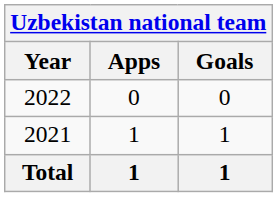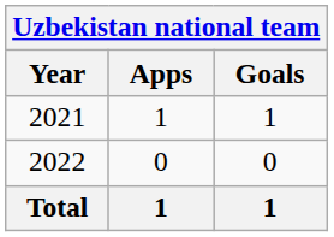rows swapped: 2021 <-> 2022
